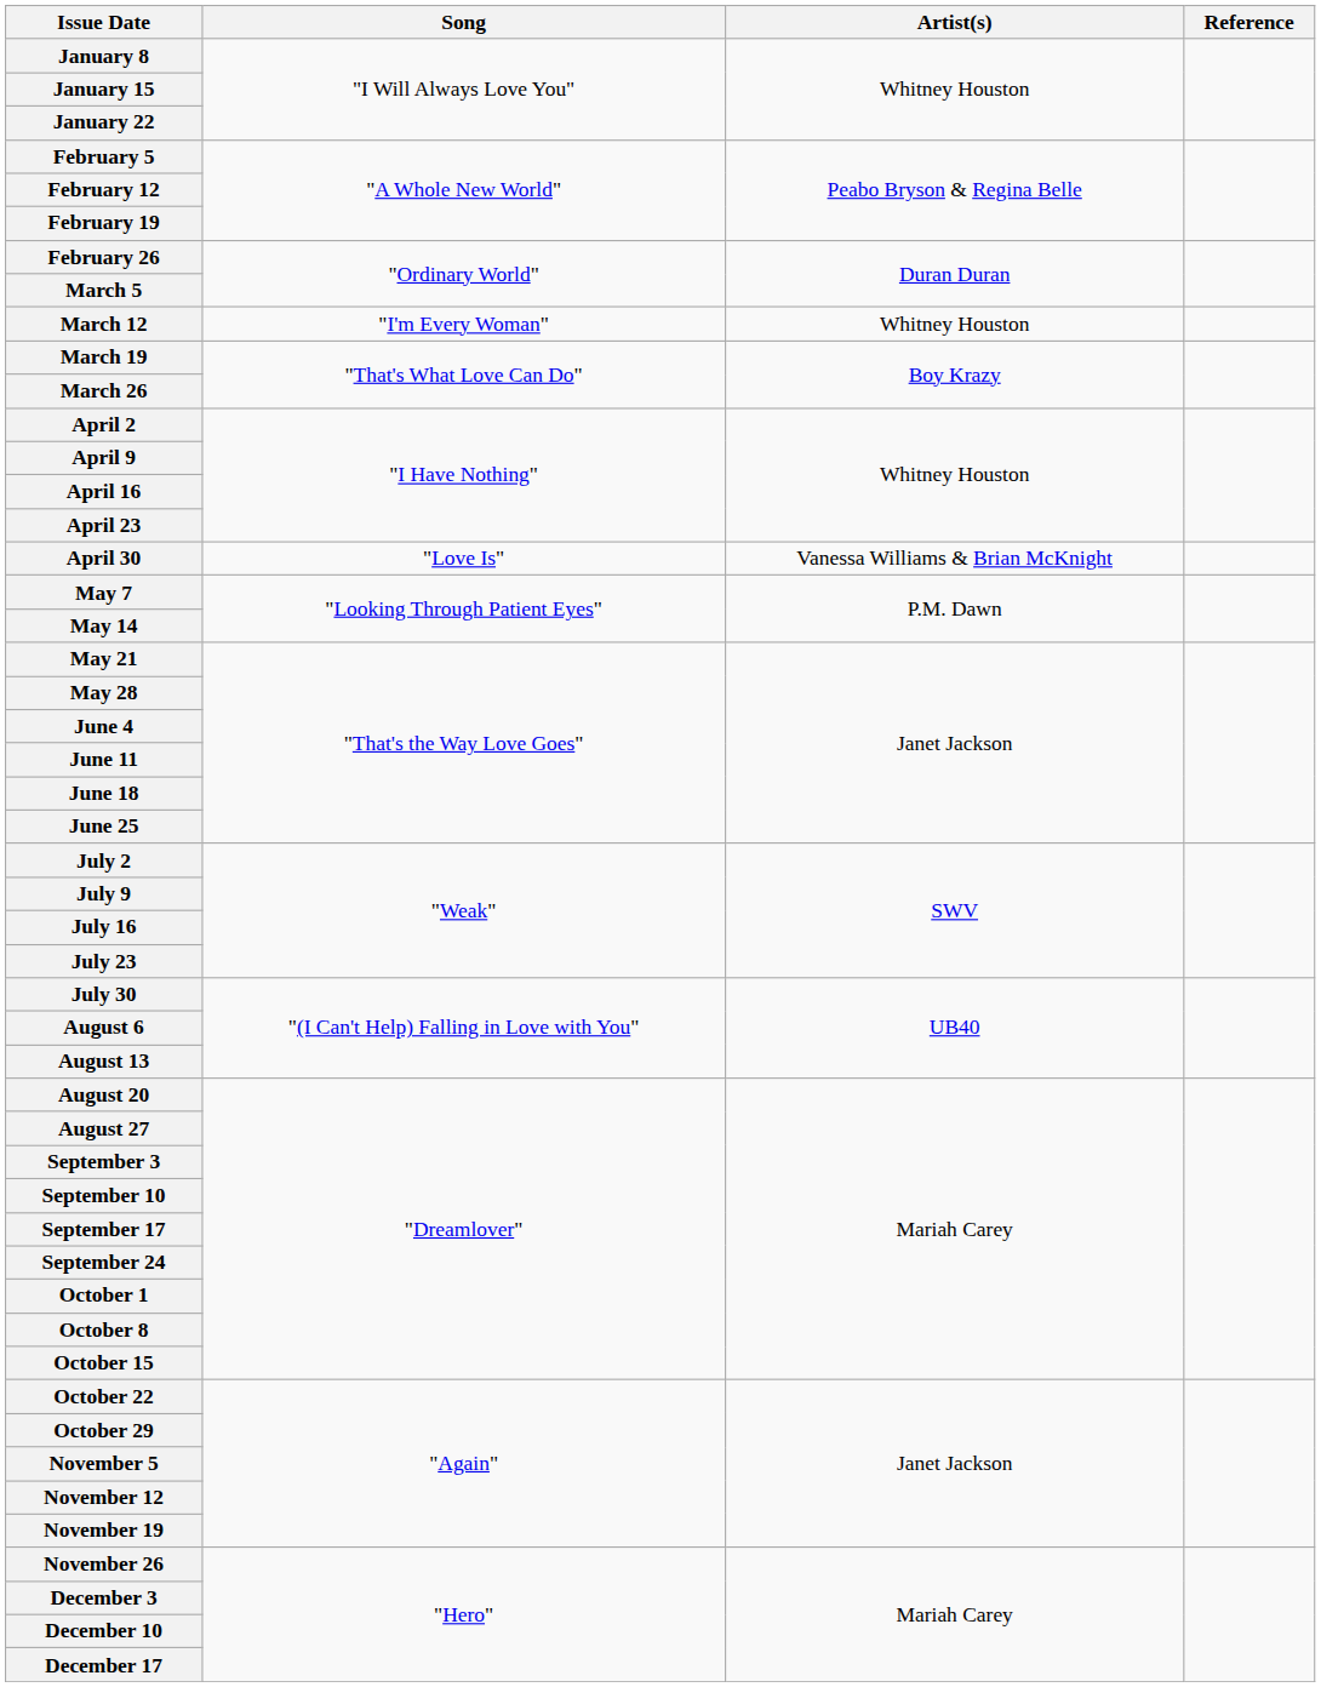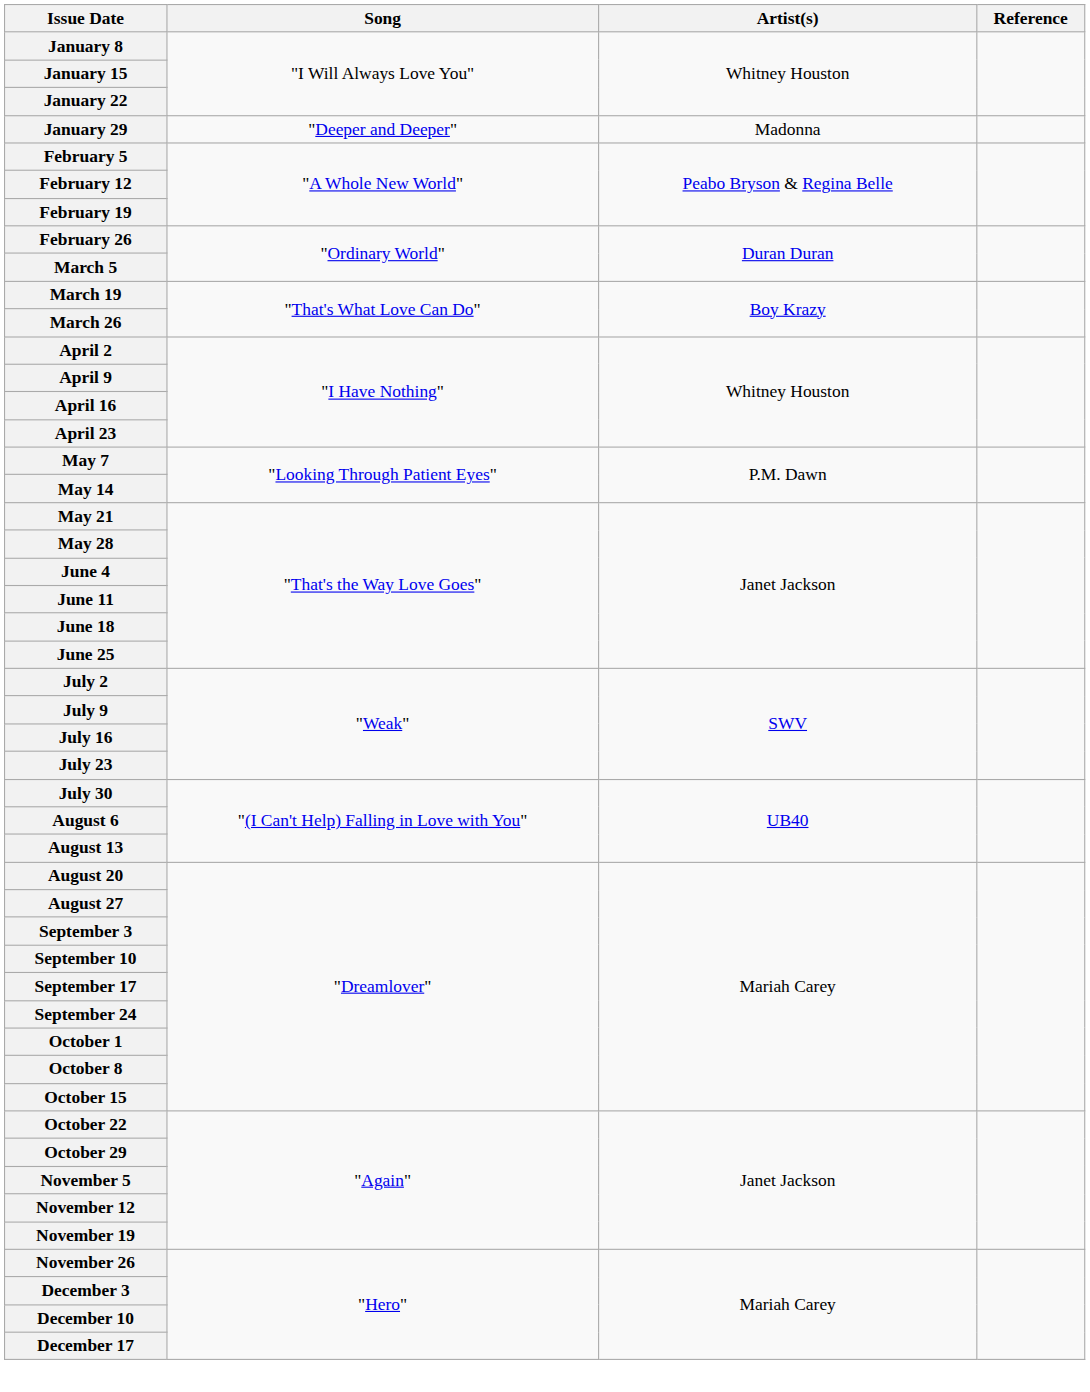+ row: January 29 | "Deeper and Deeper" | Madonna
- row: March 12 | "I'm Every Woman" | Whitney Houston
- row: April 30 | "Love Is" | Vanessa Williams & Brian McKnight
